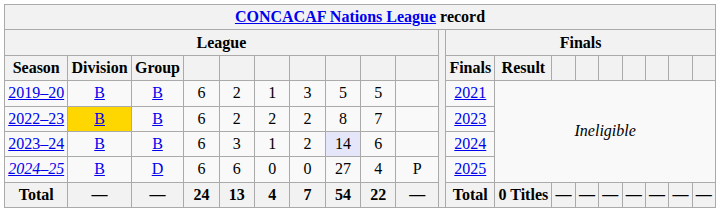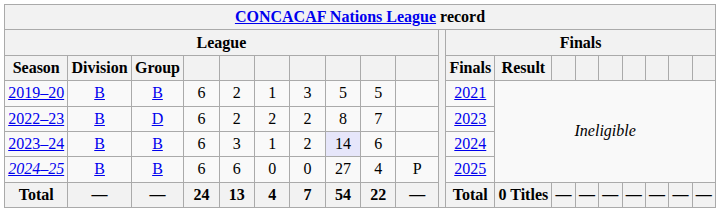2022–23 | League / Division: gold background -> no background
2022–23 | League / Group: B -> D
2024–25 | League / Group: D -> B
